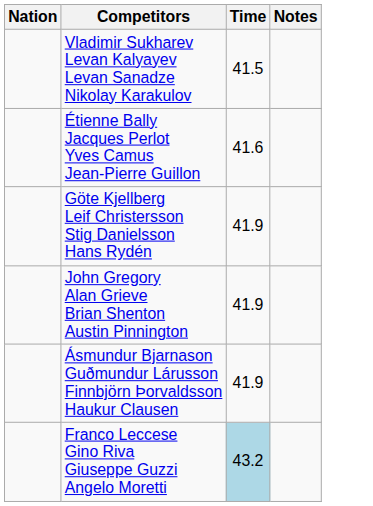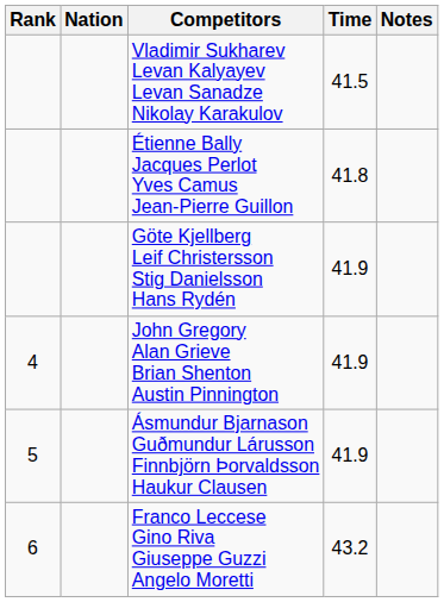+ column: Rank | 4 | 5 | 6
Étienne Bally Jacques Perlot Yves Camus Jean-Pierre Guillon | Time: 41.6 -> 41.8
Franco Leccese Gino Riva Giuseppe Guzzi Angelo Moretti | Time: lightblue background -> no background
